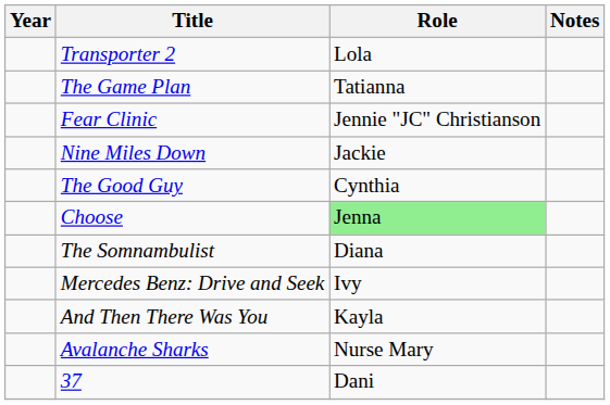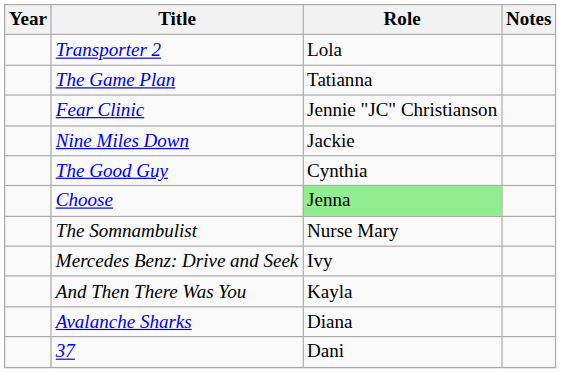The Somnambulist | Role: Diana -> Nurse Mary
Avalanche Sharks | Role: Nurse Mary -> Diana
